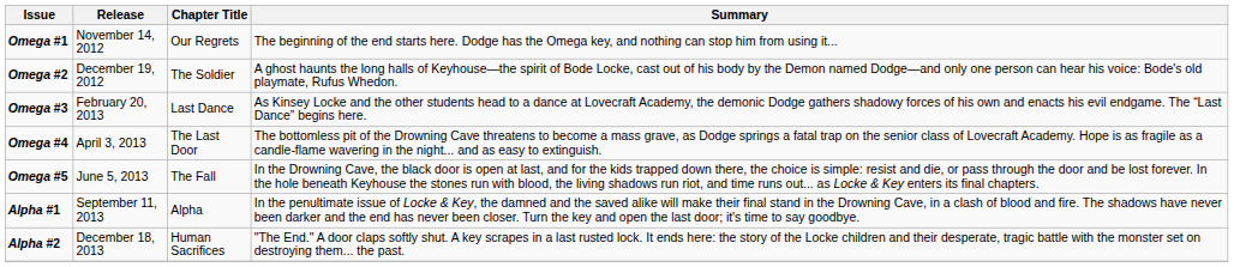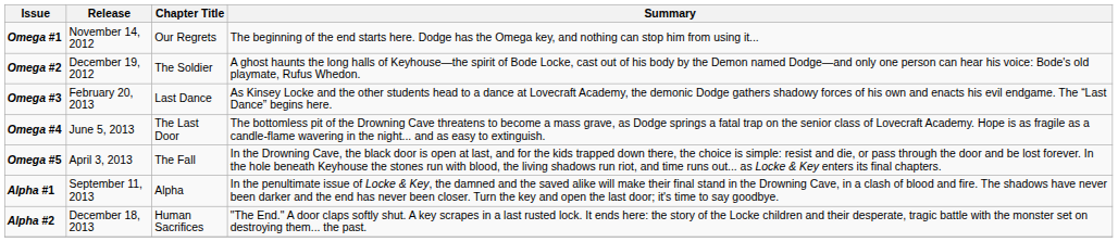Omega #4 | Release: April 3, 2013 -> June 5, 2013
Omega #5 | Release: June 5, 2013 -> April 3, 2013
